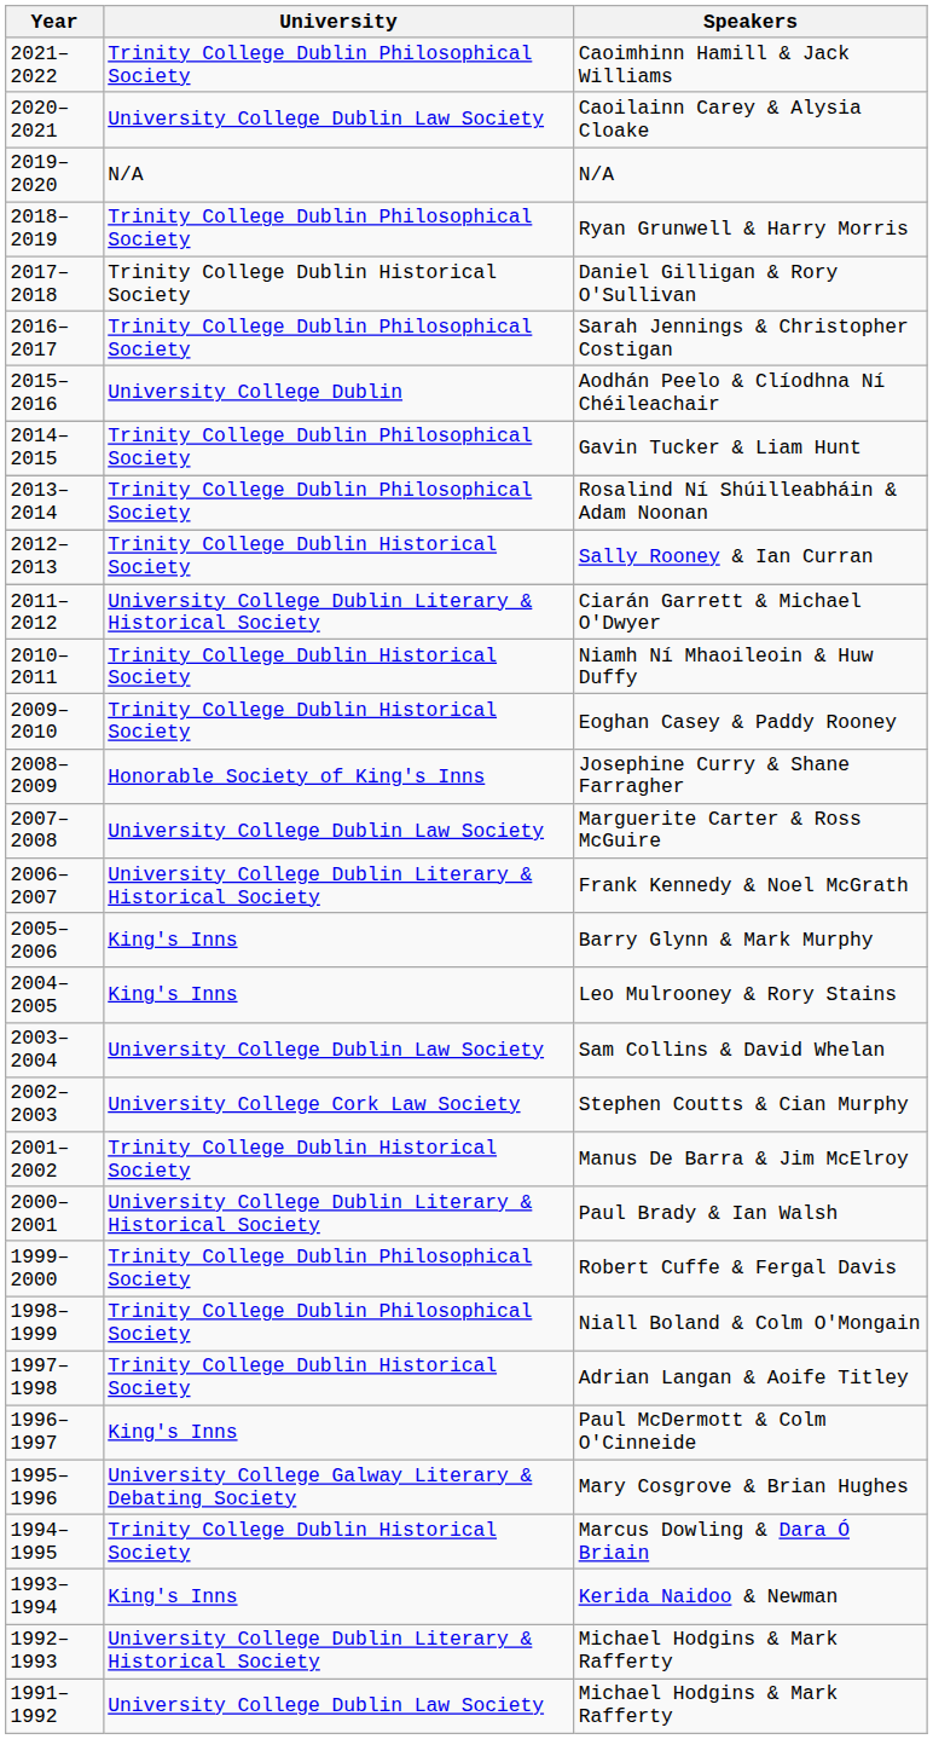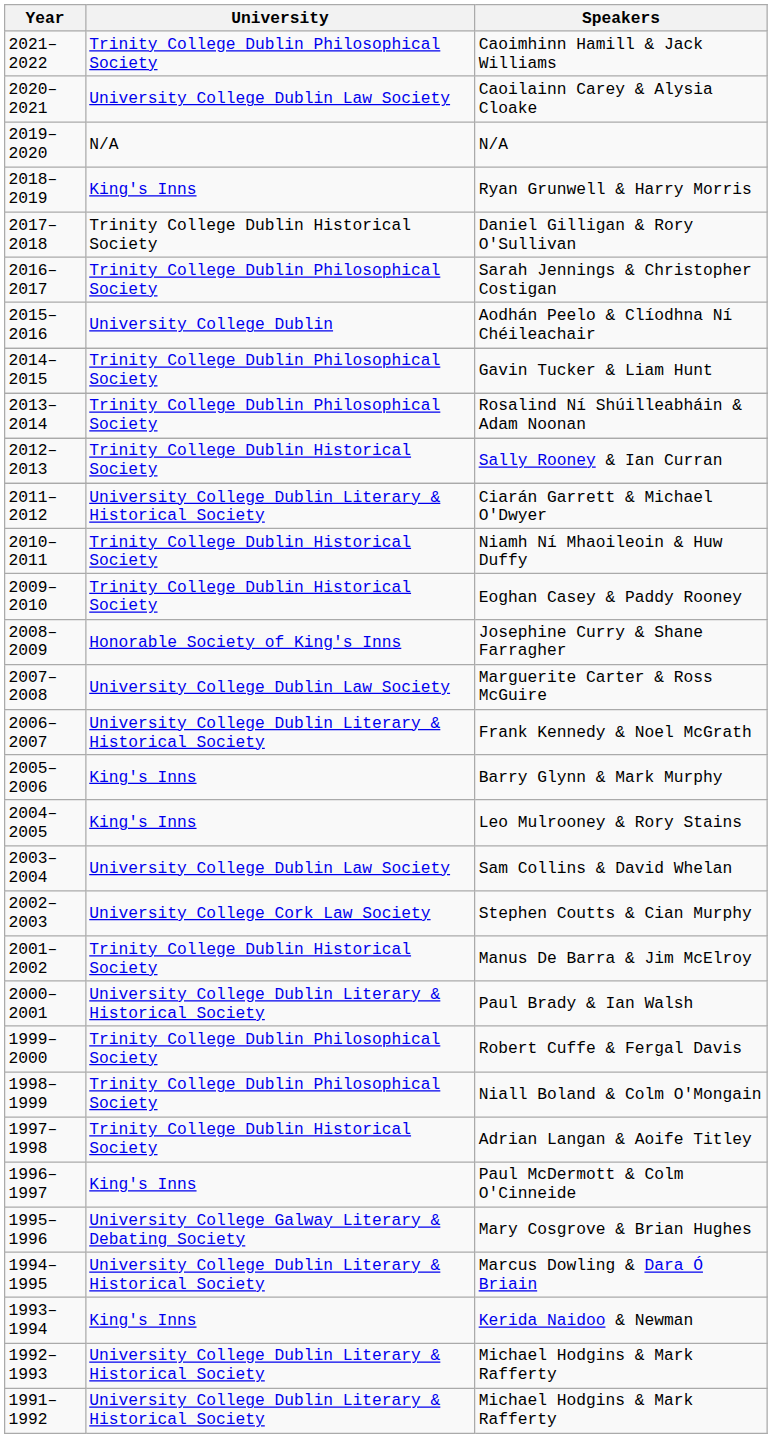Ryan Grunwell & Harry Morris | University: Trinity College Dublin Philosophical Society -> King's Inns
Marcus Dowling & Dara Ó Briain | University: Trinity College Dublin Historical Society -> University College Dublin Literary & Historical Society
1991–1992 / Michael Hodgins & Mark Rafferty | University: University College Dublin Law Society -> University College Dublin Literary & Historical Society
